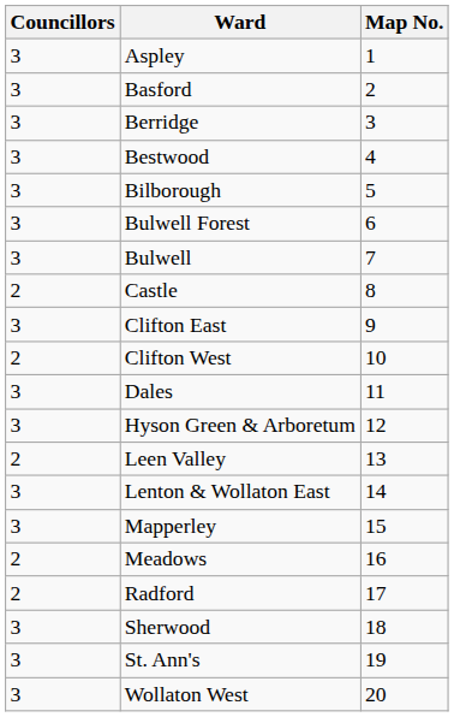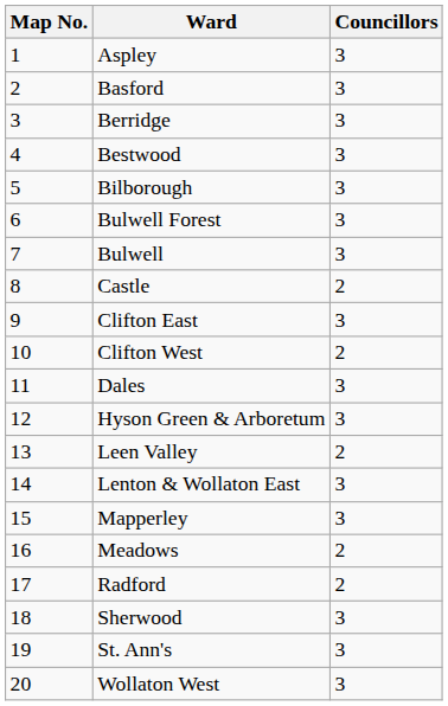columns swapped: Map No. <-> Councillors
